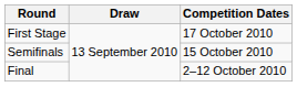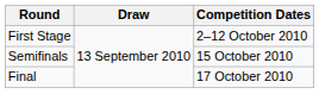First Stage | Competition Dates: 17 October 2010 -> 2–12 October 2010
Final | Competition Dates: 2–12 October 2010 -> 17 October 2010
